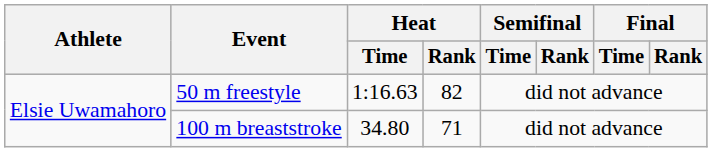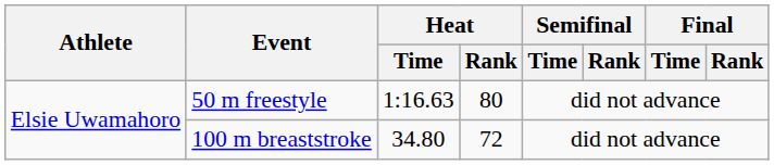50 m freestyle | Heat / Rank: 82 -> 80
100 m breaststroke | Heat / Rank: 71 -> 72
